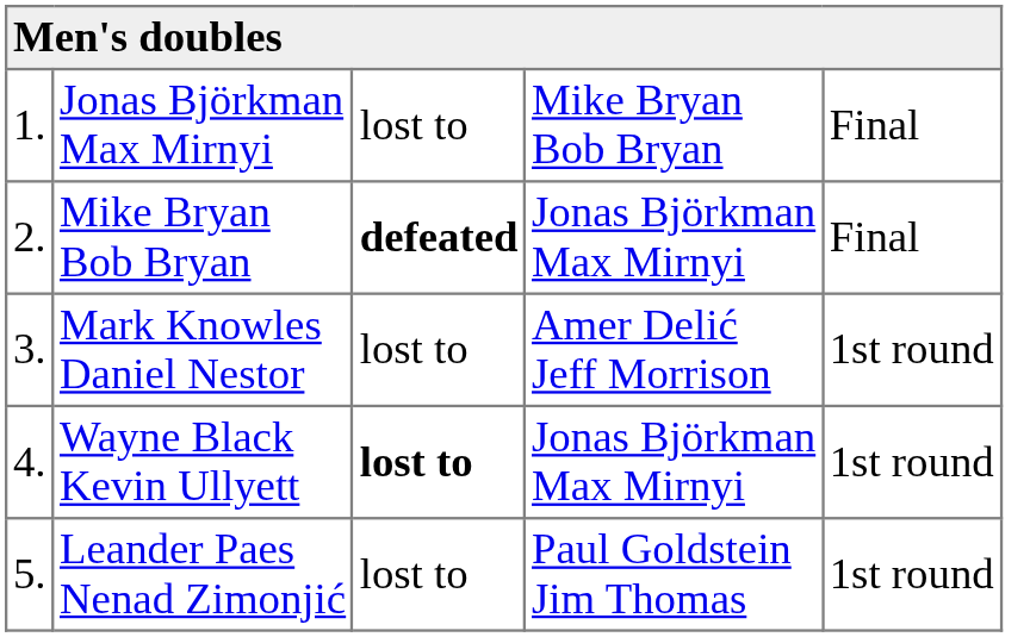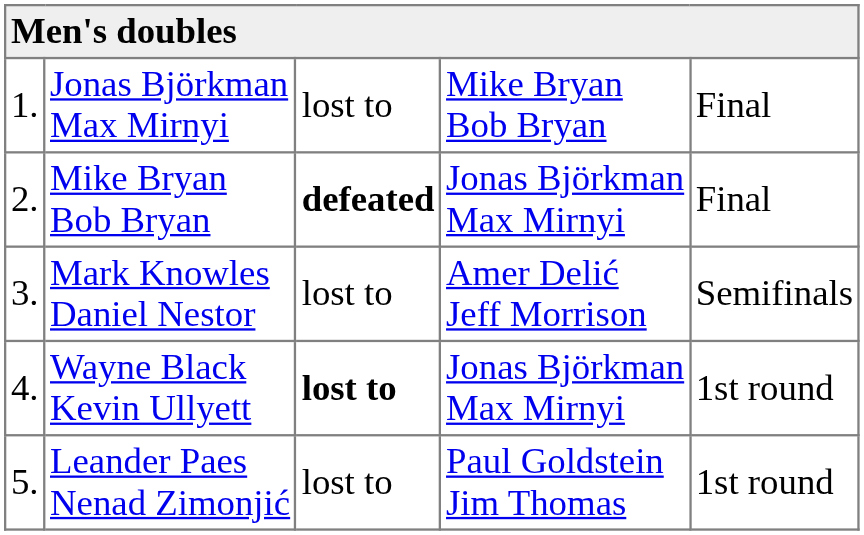Mark Knowles Daniel Nestor | column 5: 1st round -> Semifinals
